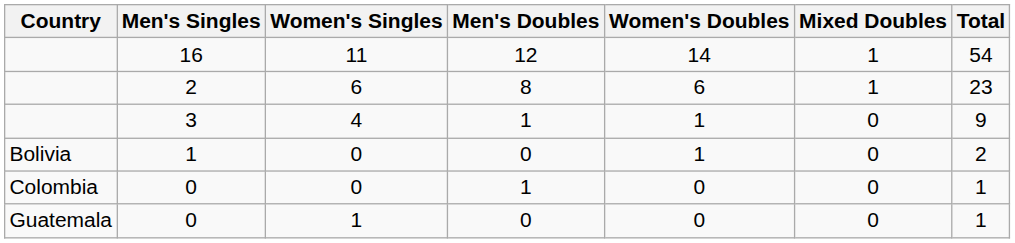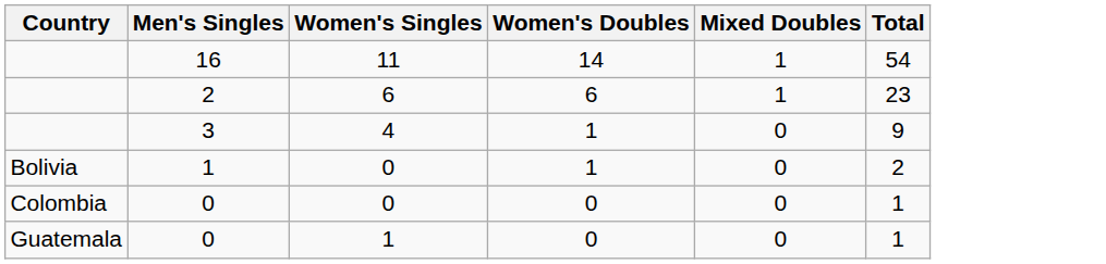- column: Men's Doubles | 12 | 8 | 1 | 0 | 1 | 0
